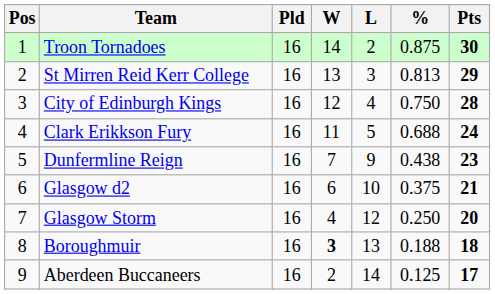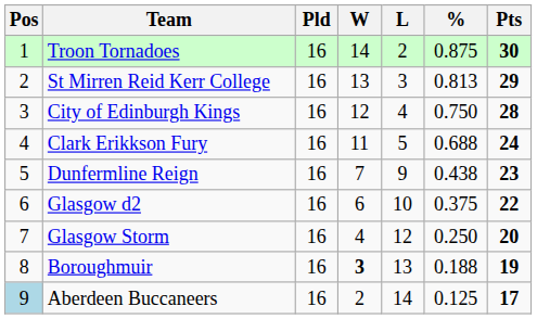Glasgow d2 | Pts: 21 -> 22
Boroughmuir | Pts: 18 -> 19
Aberdeen Buccaneers | Pos: no background -> lightblue background
